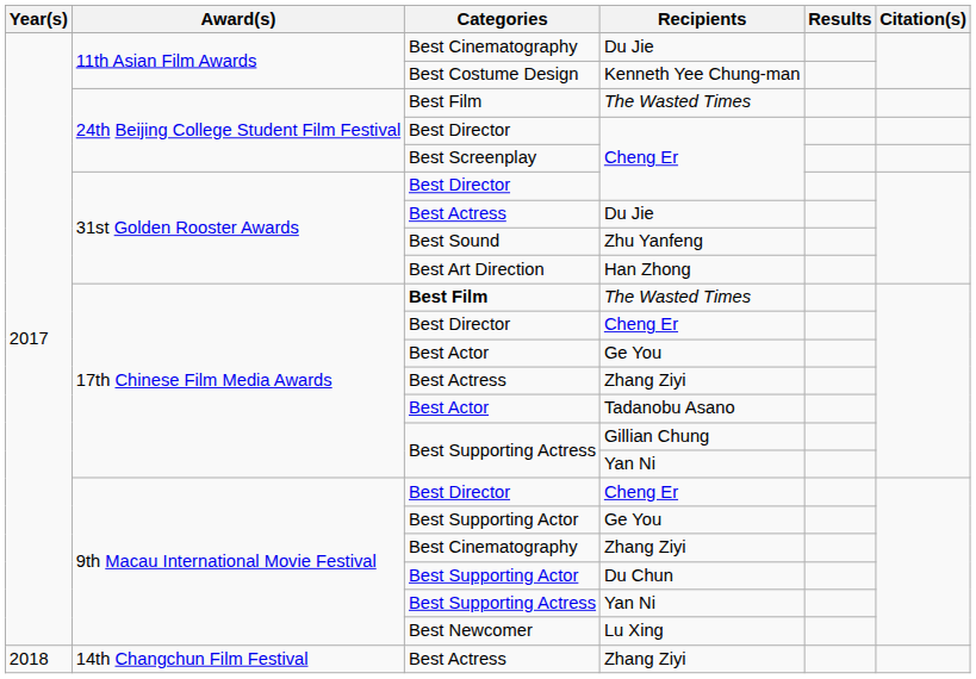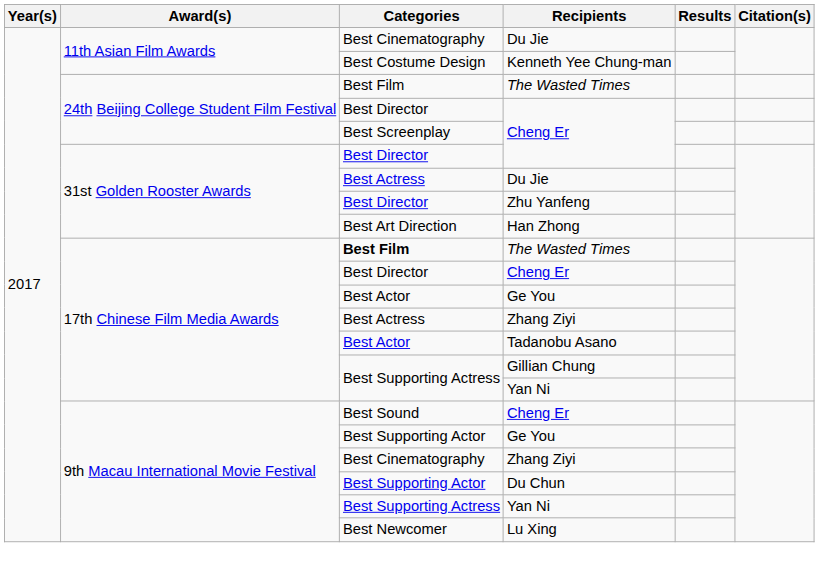Zhu Yanfeng | Categories: Best Sound -> Best Director
9th Macau International Movie Festival / Cheng Er | Categories: Best Director -> Best Sound
- row: 2018 | 14th Changchun Film Festival | Best Actress | Zhang Ziyi
